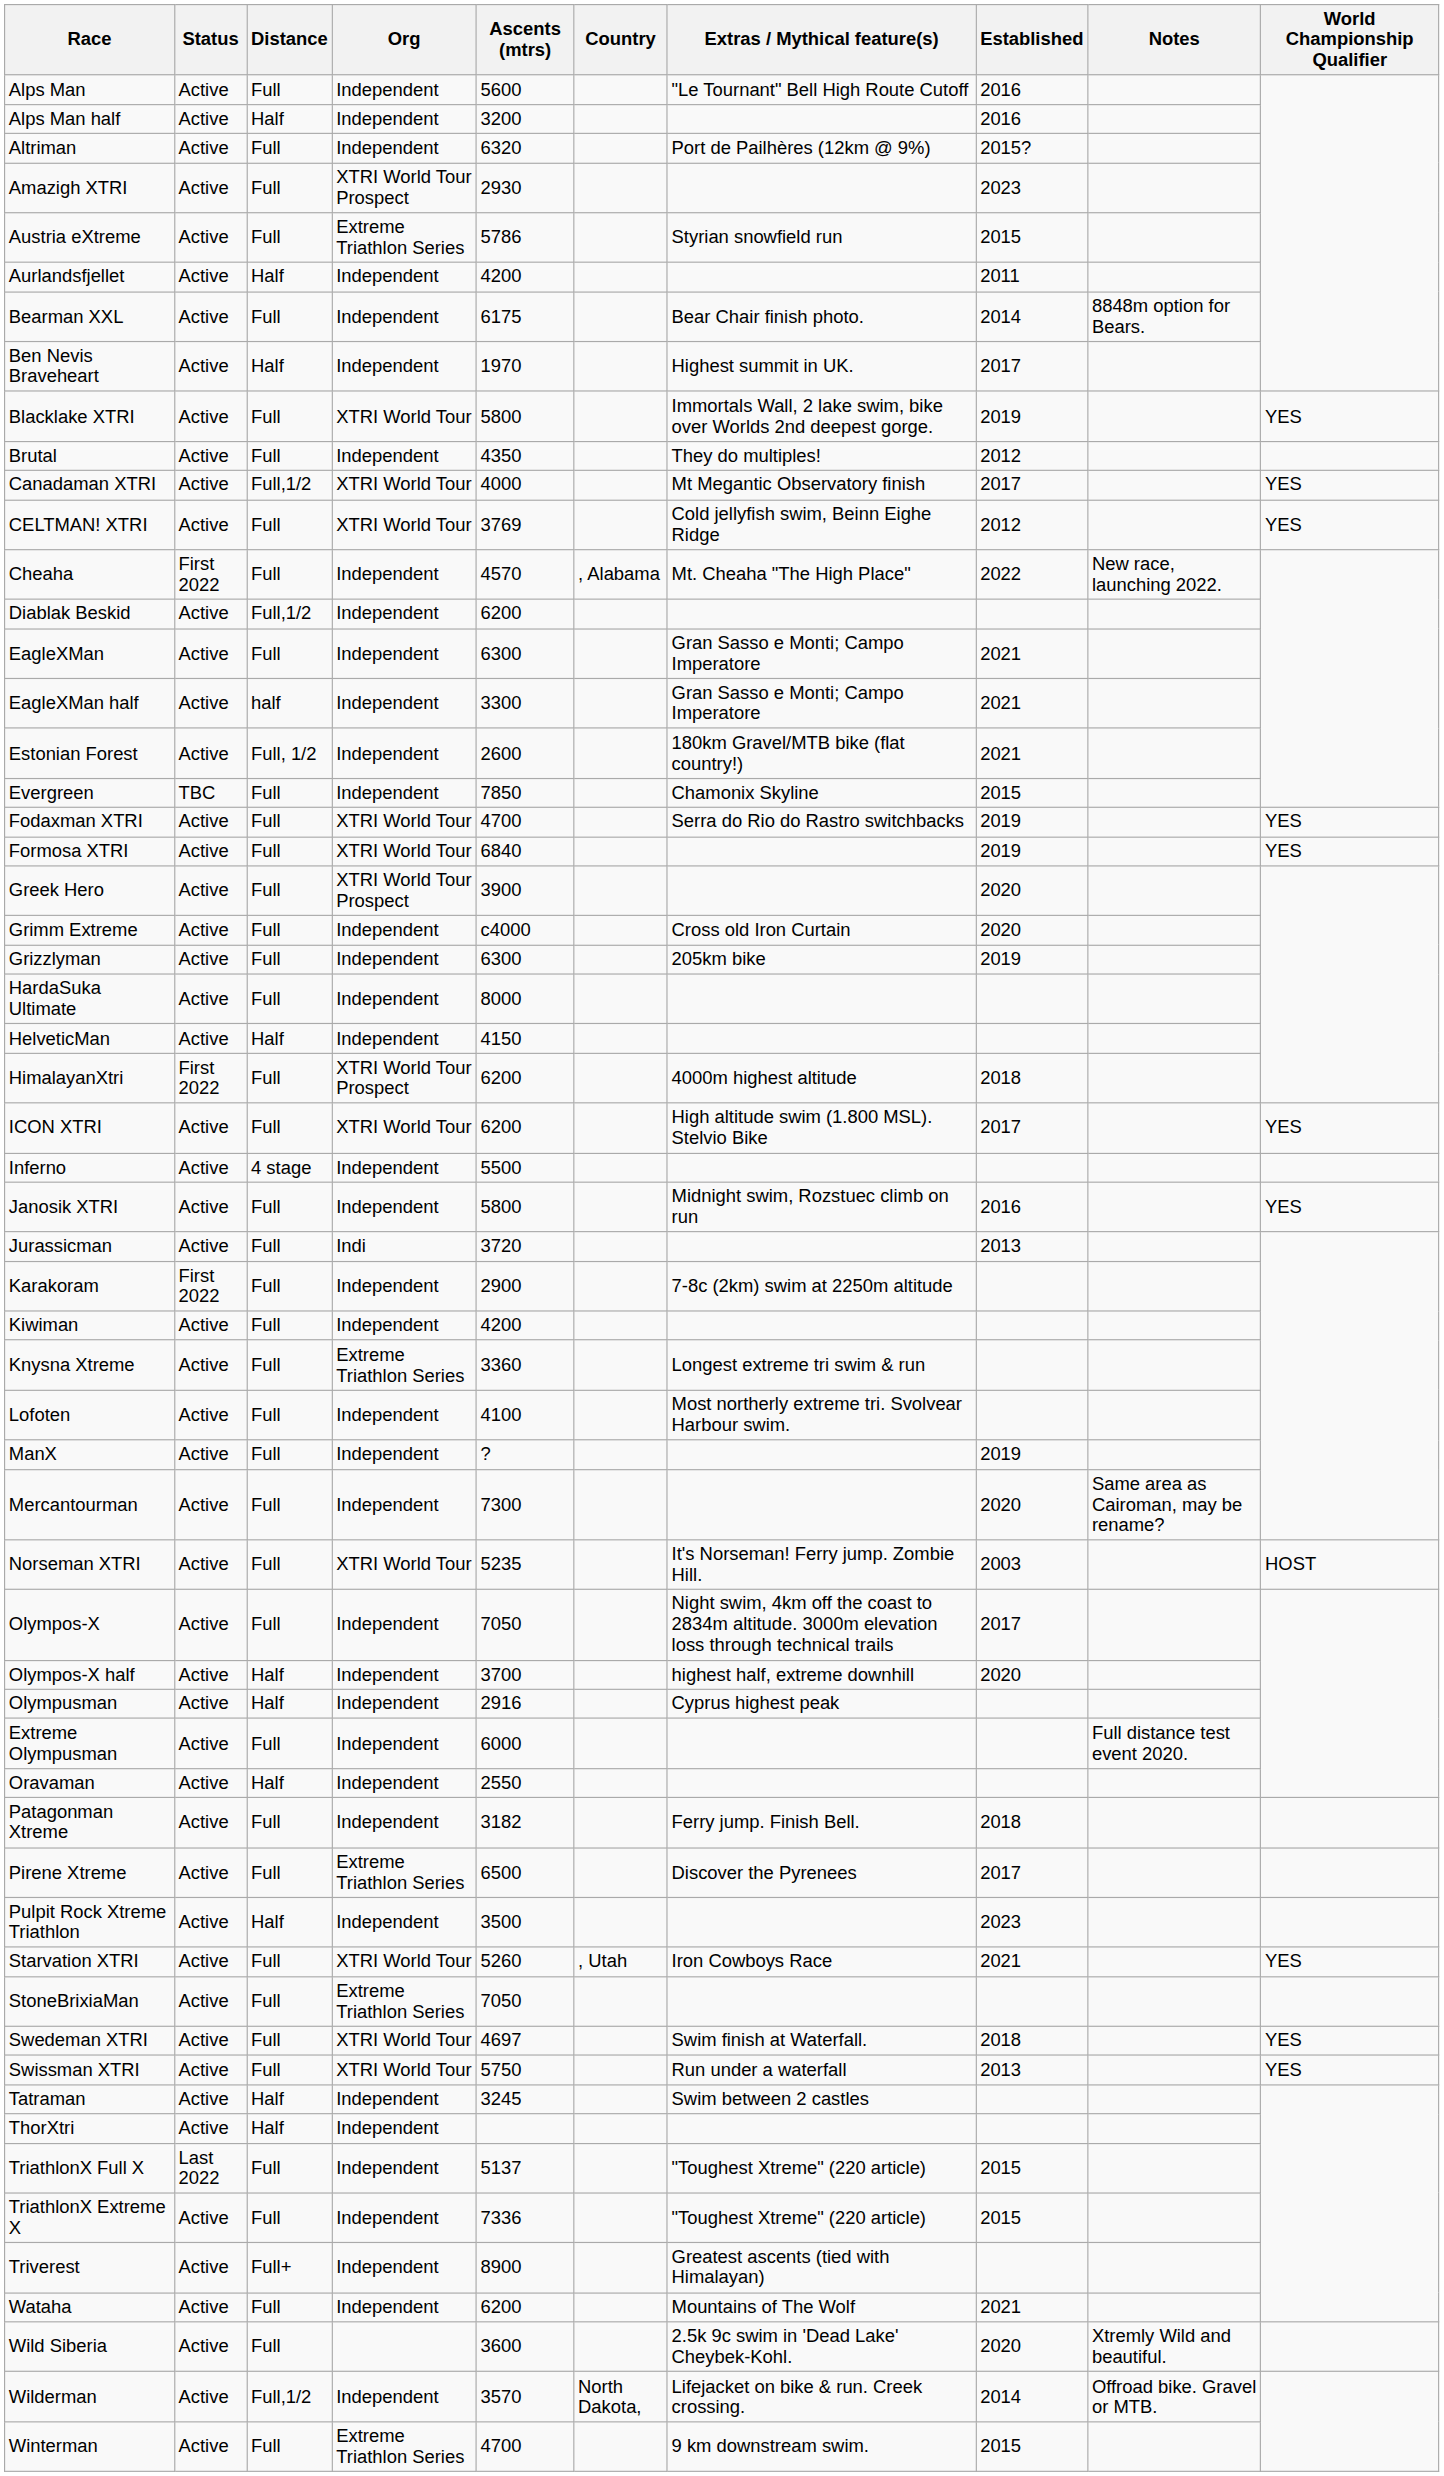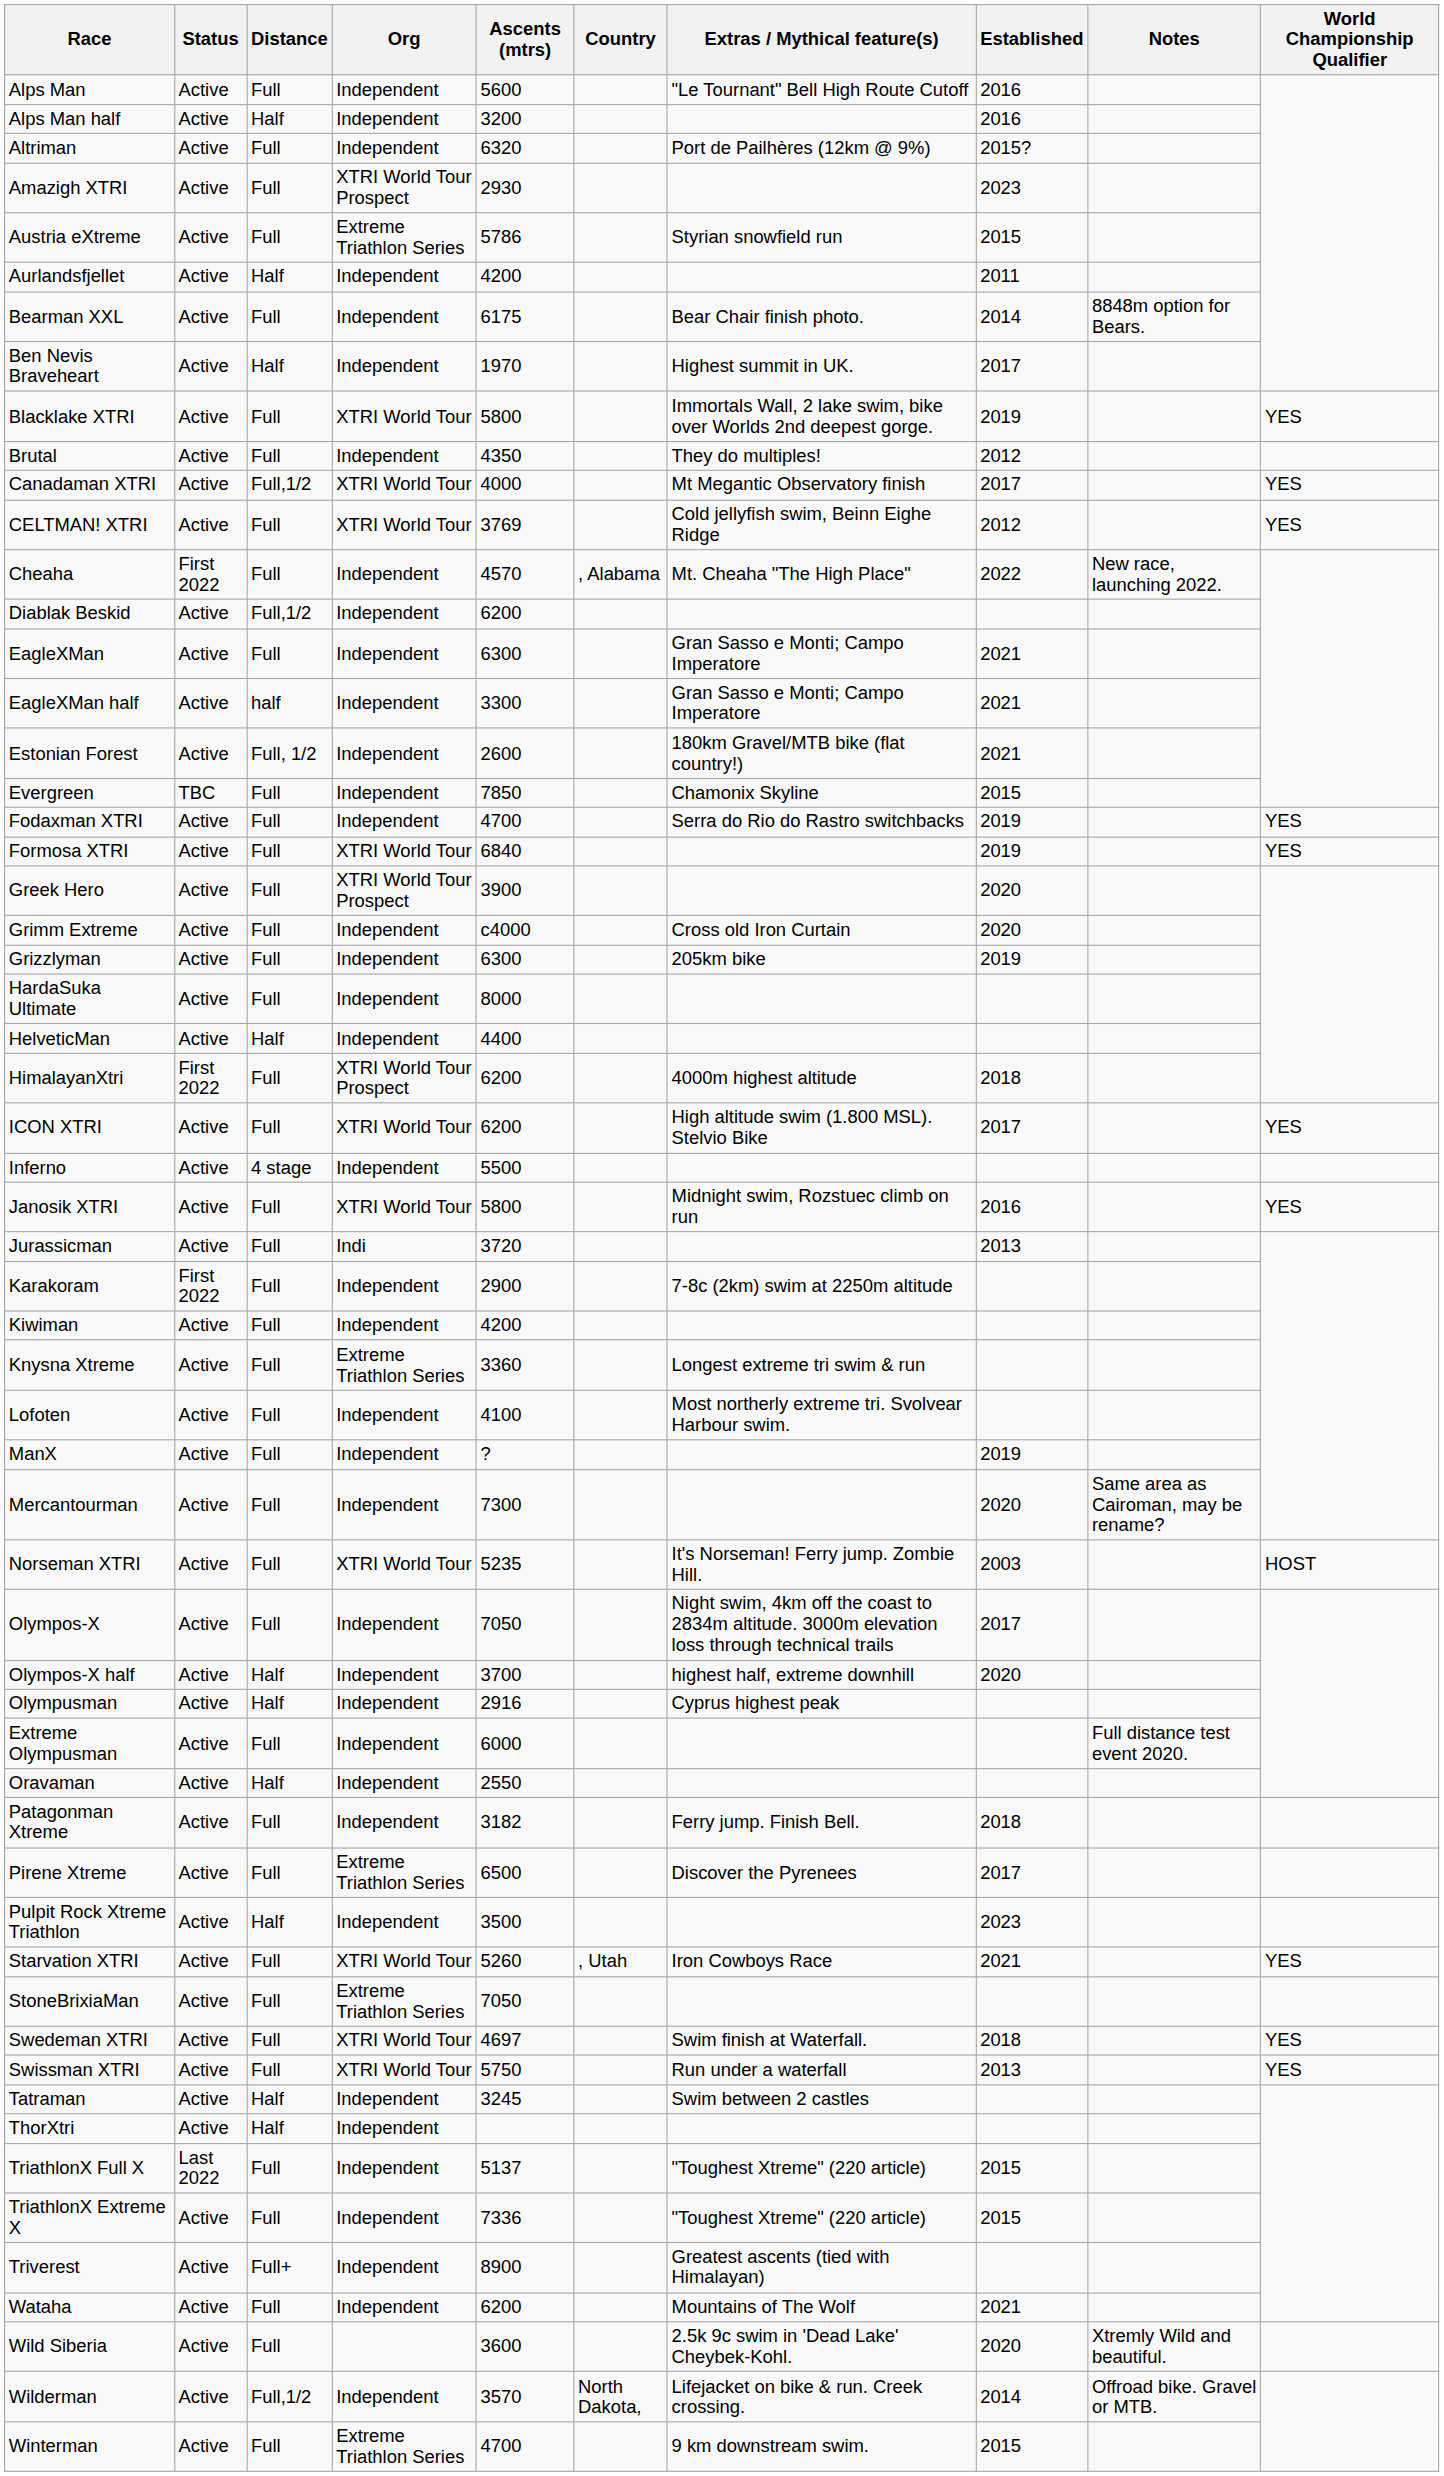Fodaxman XTRI | Org: XTRI World Tour -> Independent
HelveticMan | Ascents (mtrs): 4150 -> 4400
Janosik XTRI | Org: Independent -> XTRI World Tour
